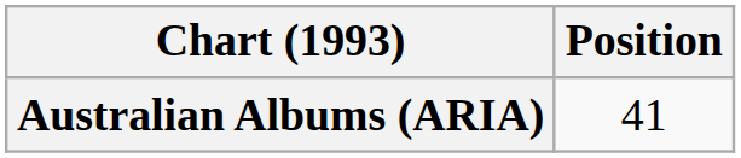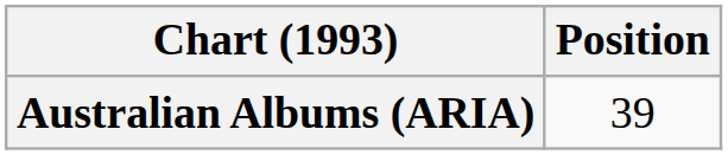Australian Albums (ARIA) | Position: 41 -> 39
